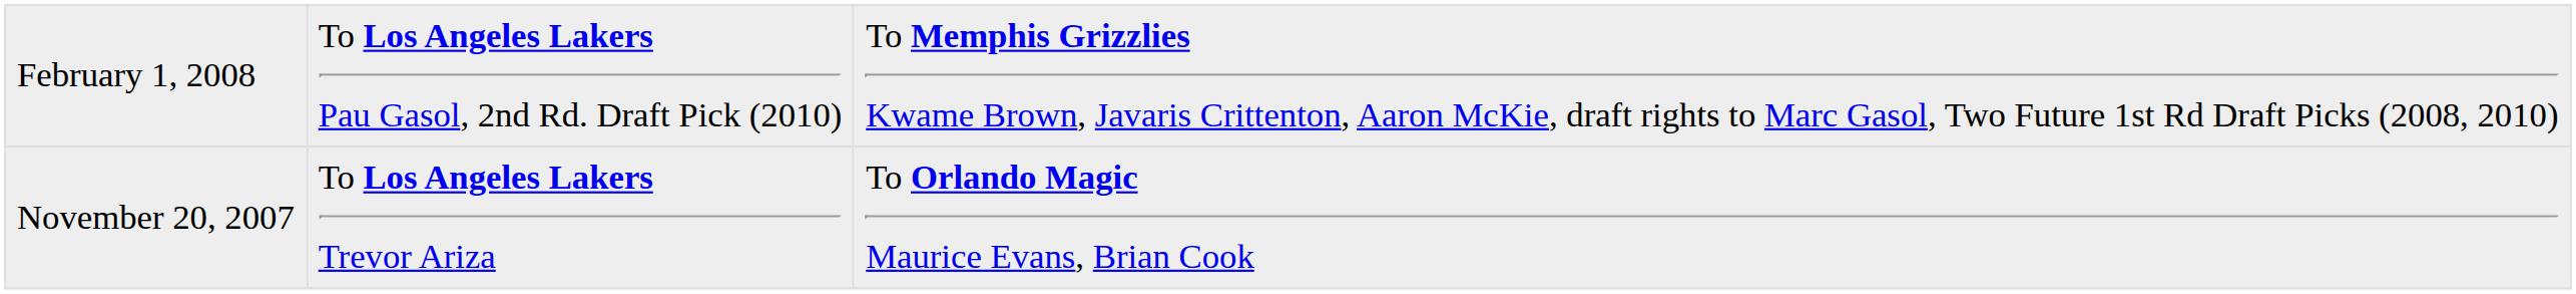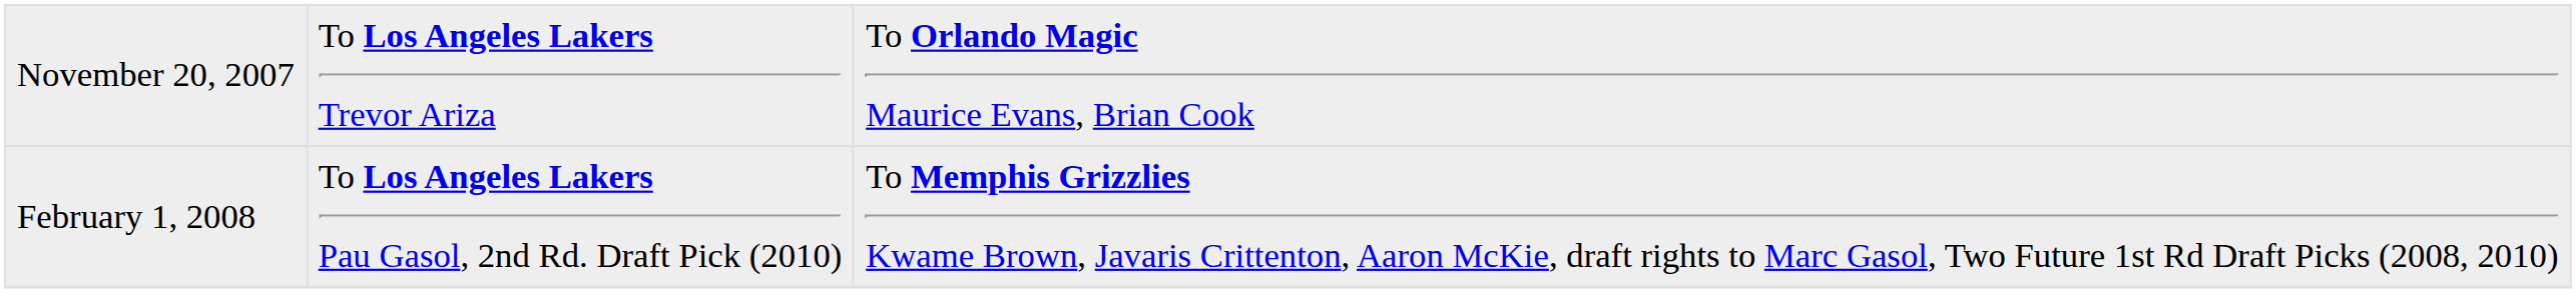rows swapped: November 20, 2007 <-> February 1, 2008
